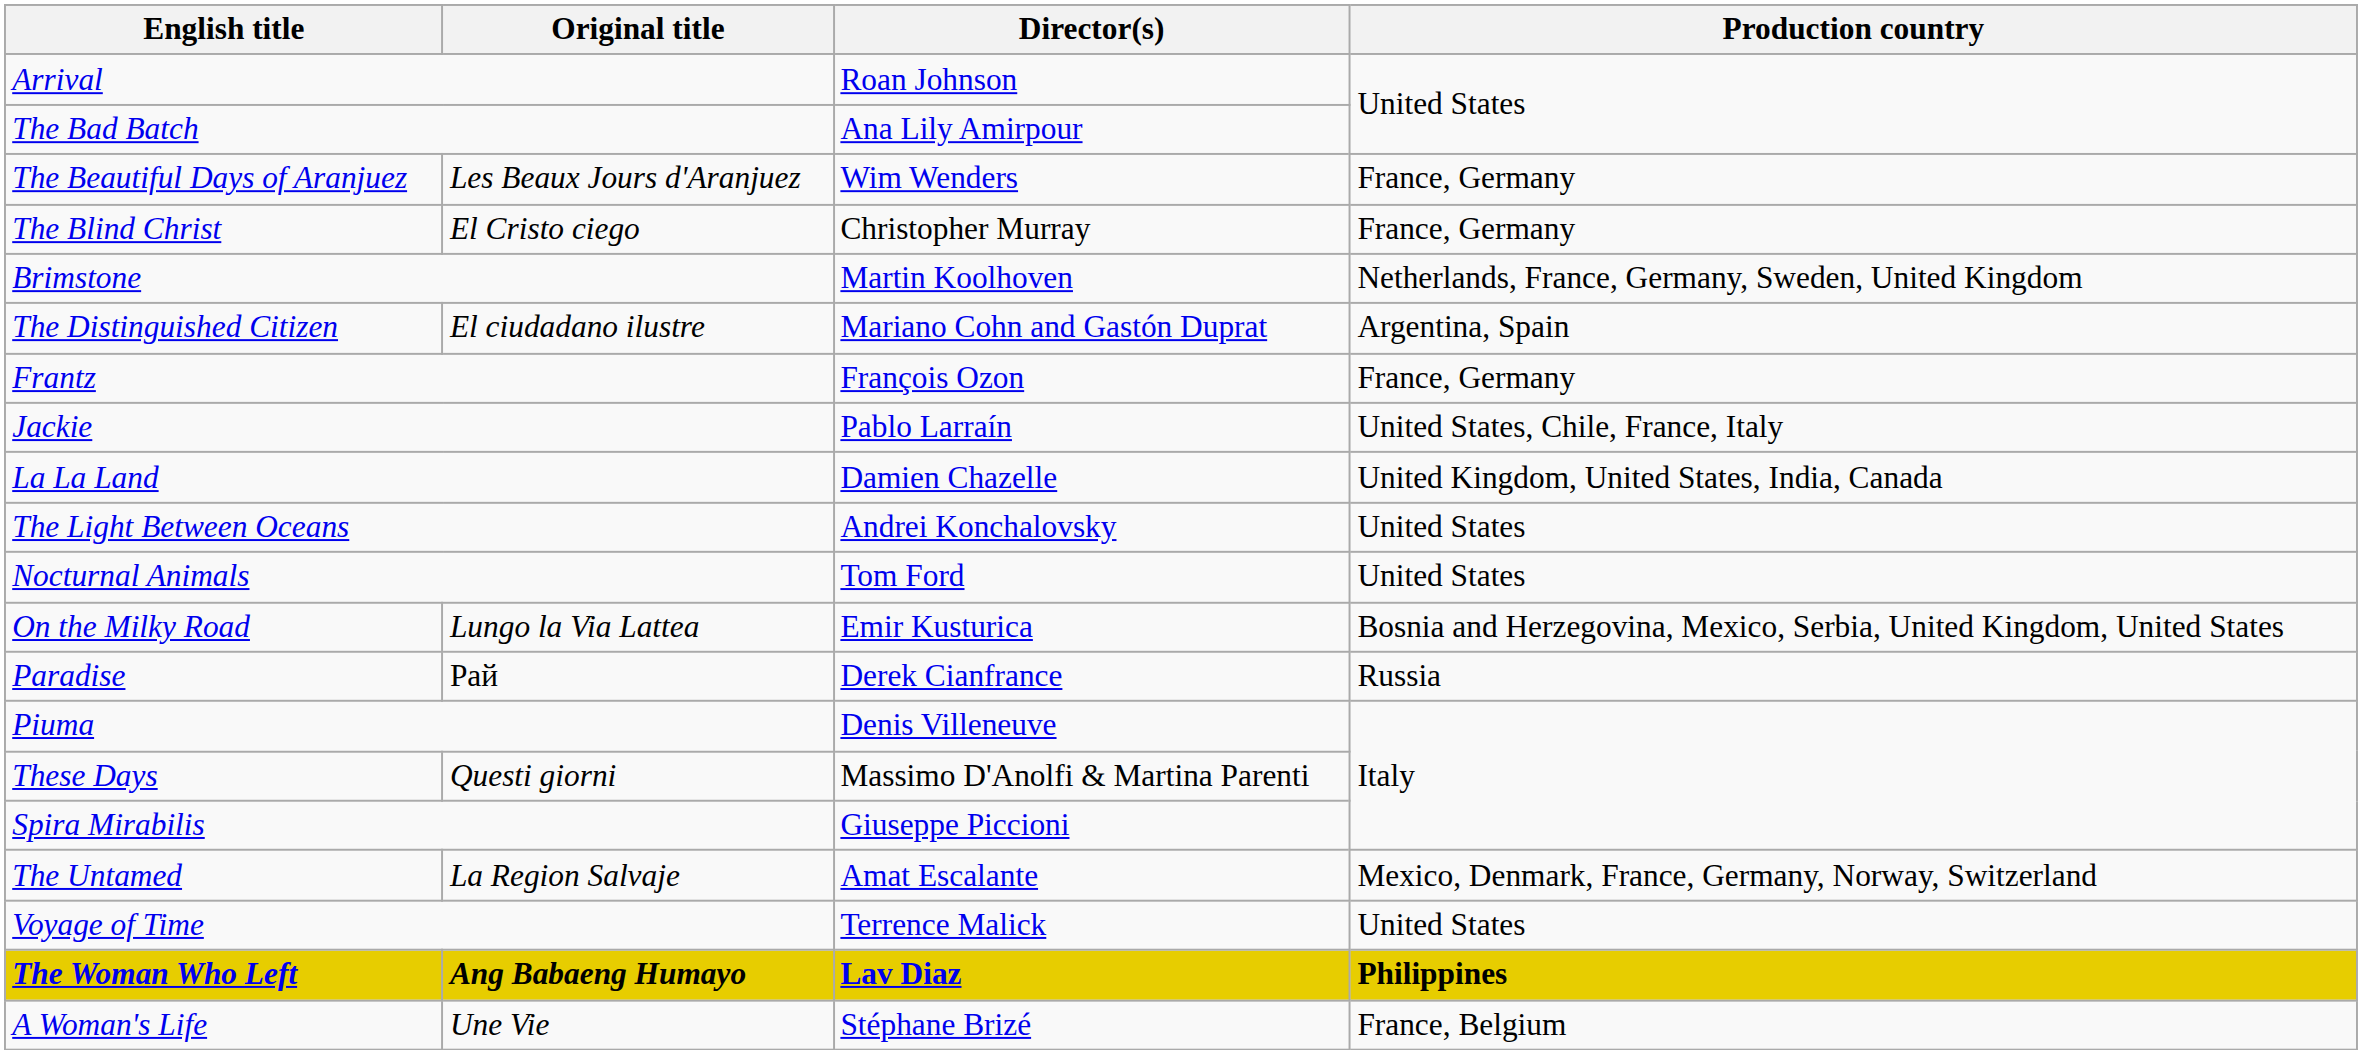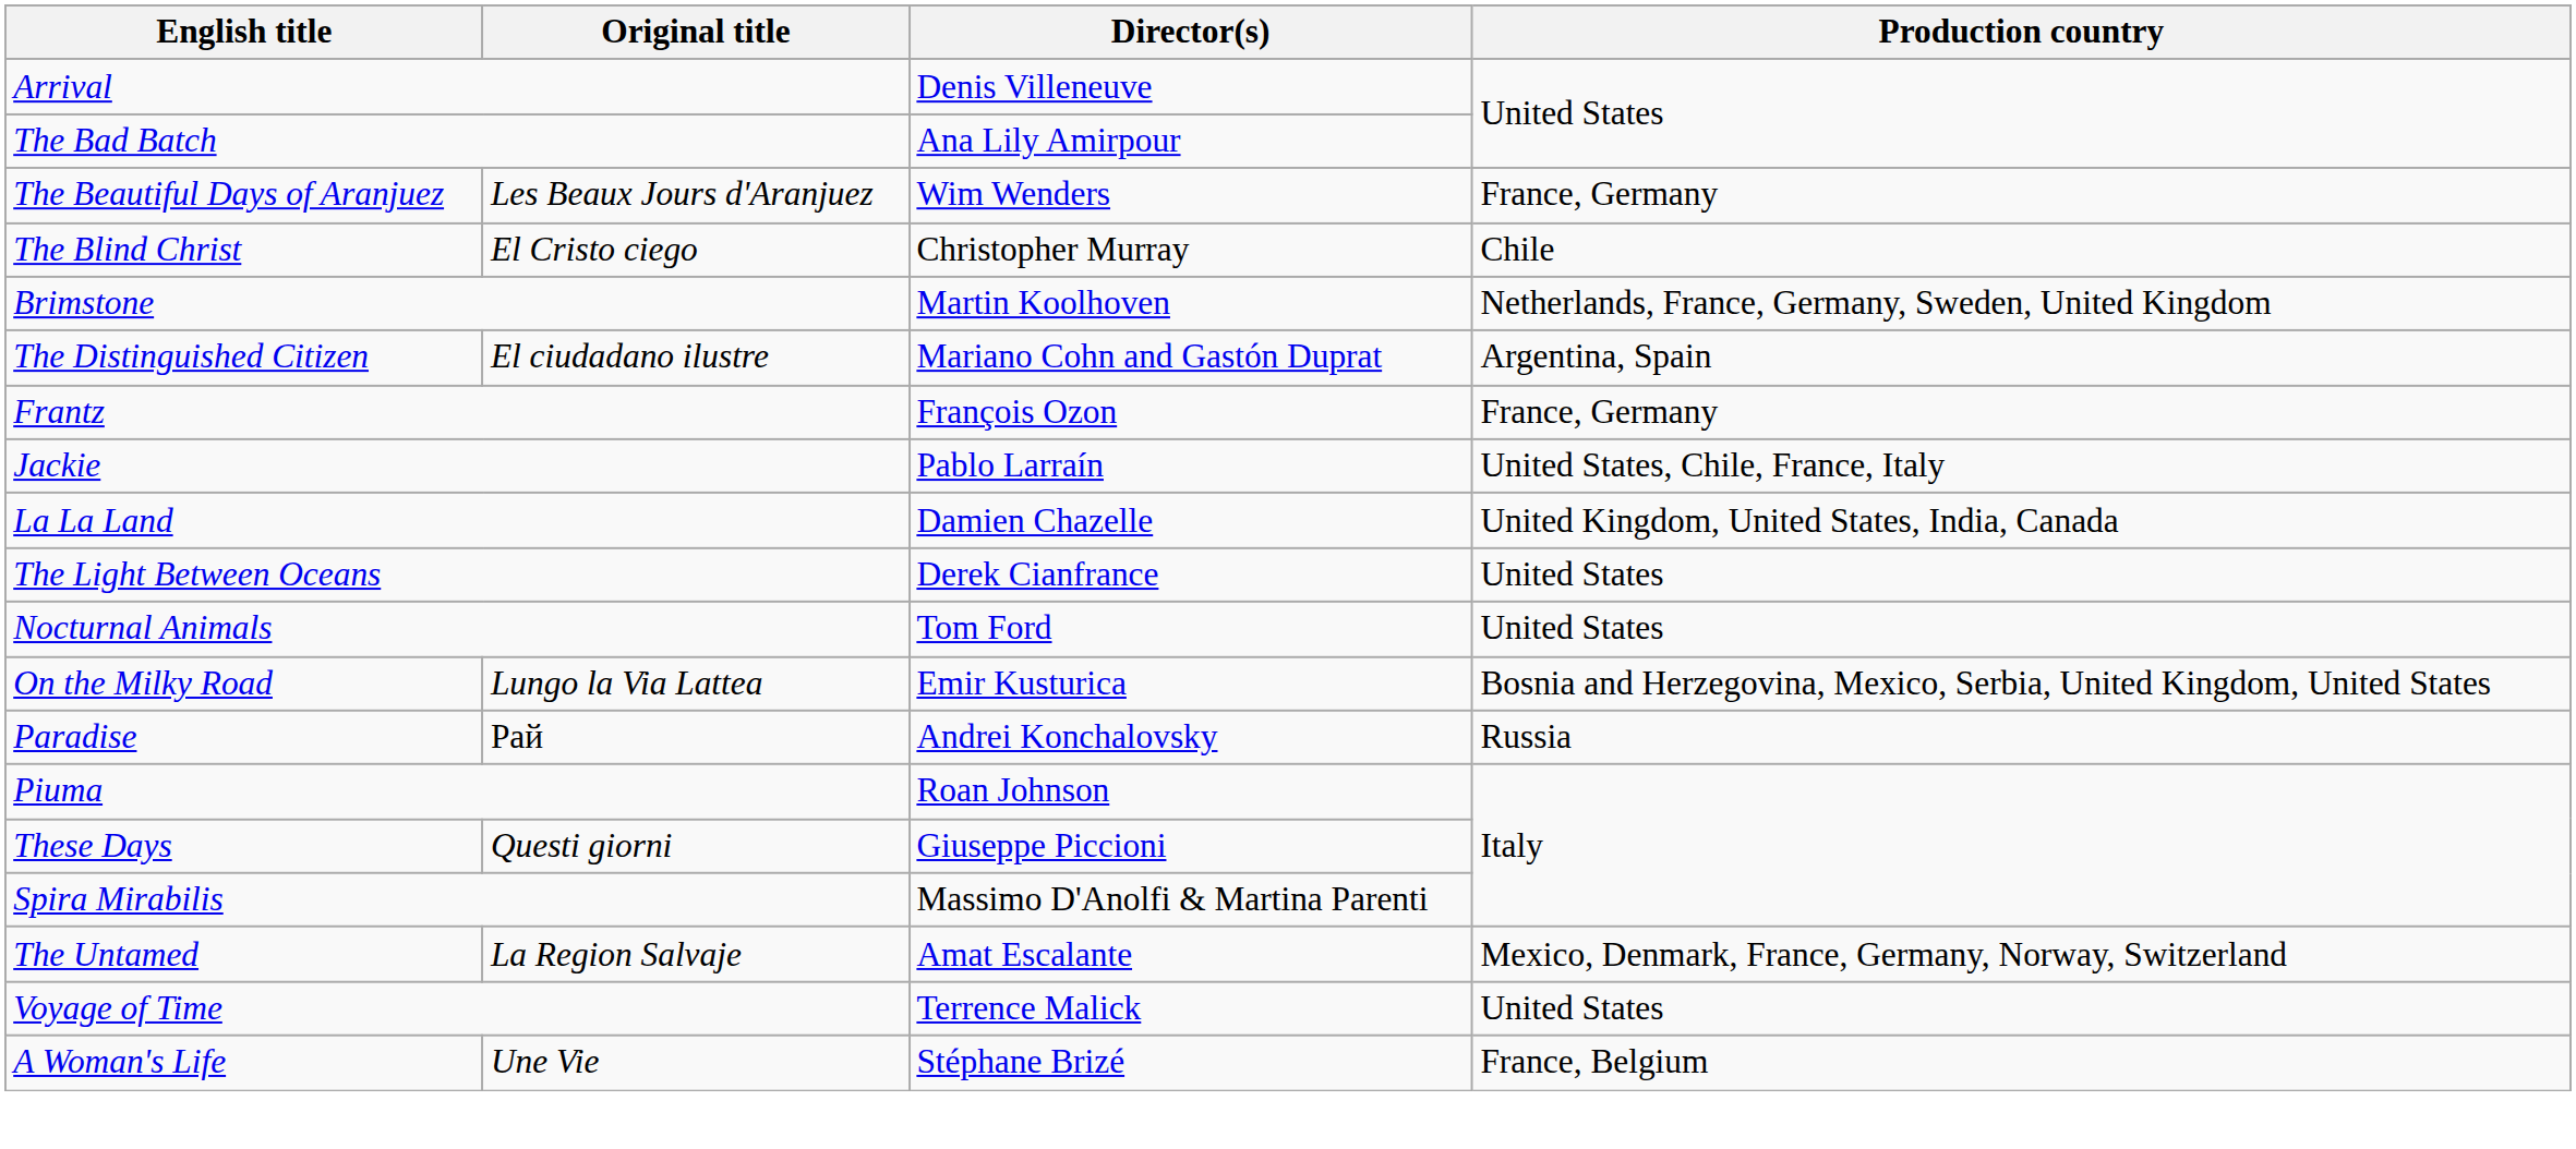Arrival | Director(s): Roan Johnson -> Denis Villeneuve
The Blind Christ | Production country: France, Germany -> Chile
The Light Between Oceans | Director(s): Andrei Konchalovsky -> Derek Cianfrance
Paradise | Director(s): Derek Cianfrance -> Andrei Konchalovsky
Piuma | Director(s): Denis Villeneuve -> Roan Johnson
These Days | Director(s): Massimo D'Anolfi & Martina Parenti -> Giuseppe Piccioni
Spira Mirabilis | Director(s): Giuseppe Piccioni -> Massimo D'Anolfi & Martina Parenti
- row: The Woman Who Left | Ang Babaeng Humayo | Lav Diaz | Philippines
